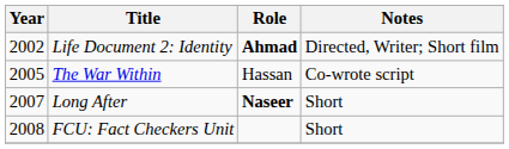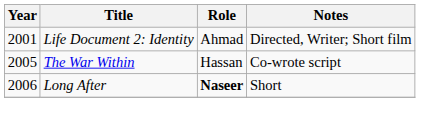Life Document 2: Identity | Year: 2002 -> 2001
Life Document 2: Identity | Role: bold -> normal
Long After | Year: 2007 -> 2006
- row: 2008 | FCU: Fact Checkers Unit | Short
